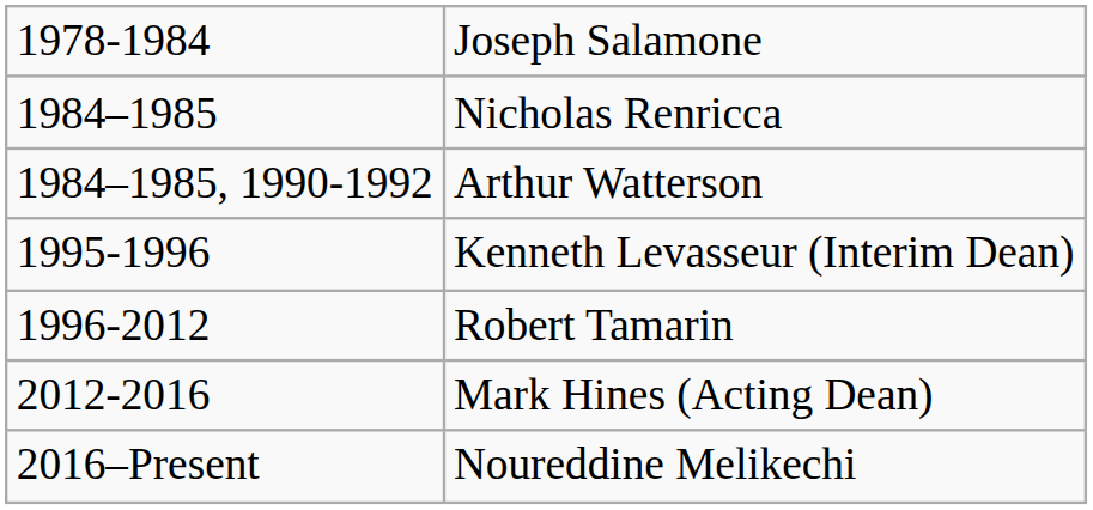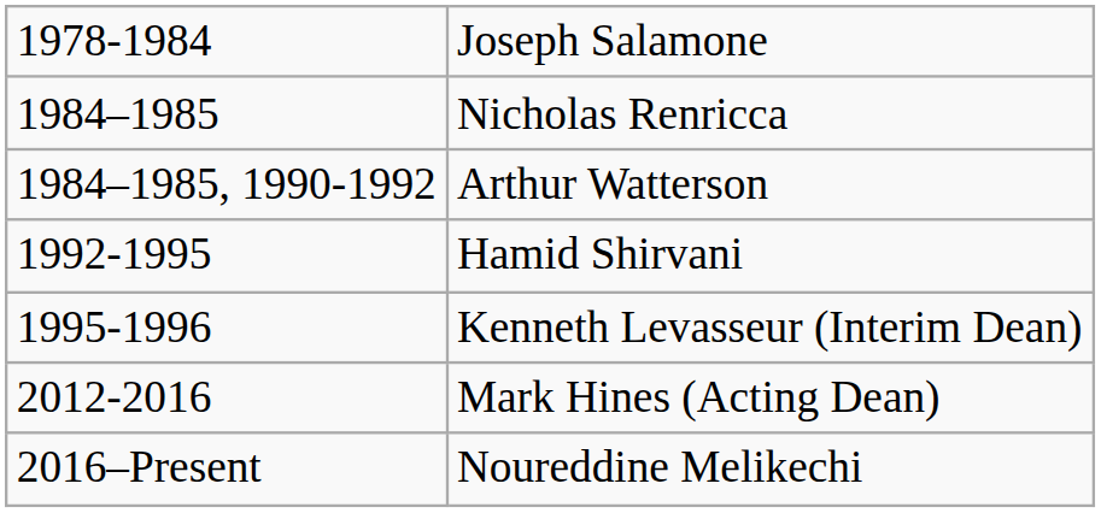+ row: 1992-1995 | Hamid Shirvani
- row: 1996-2012 | Robert Tamarin
